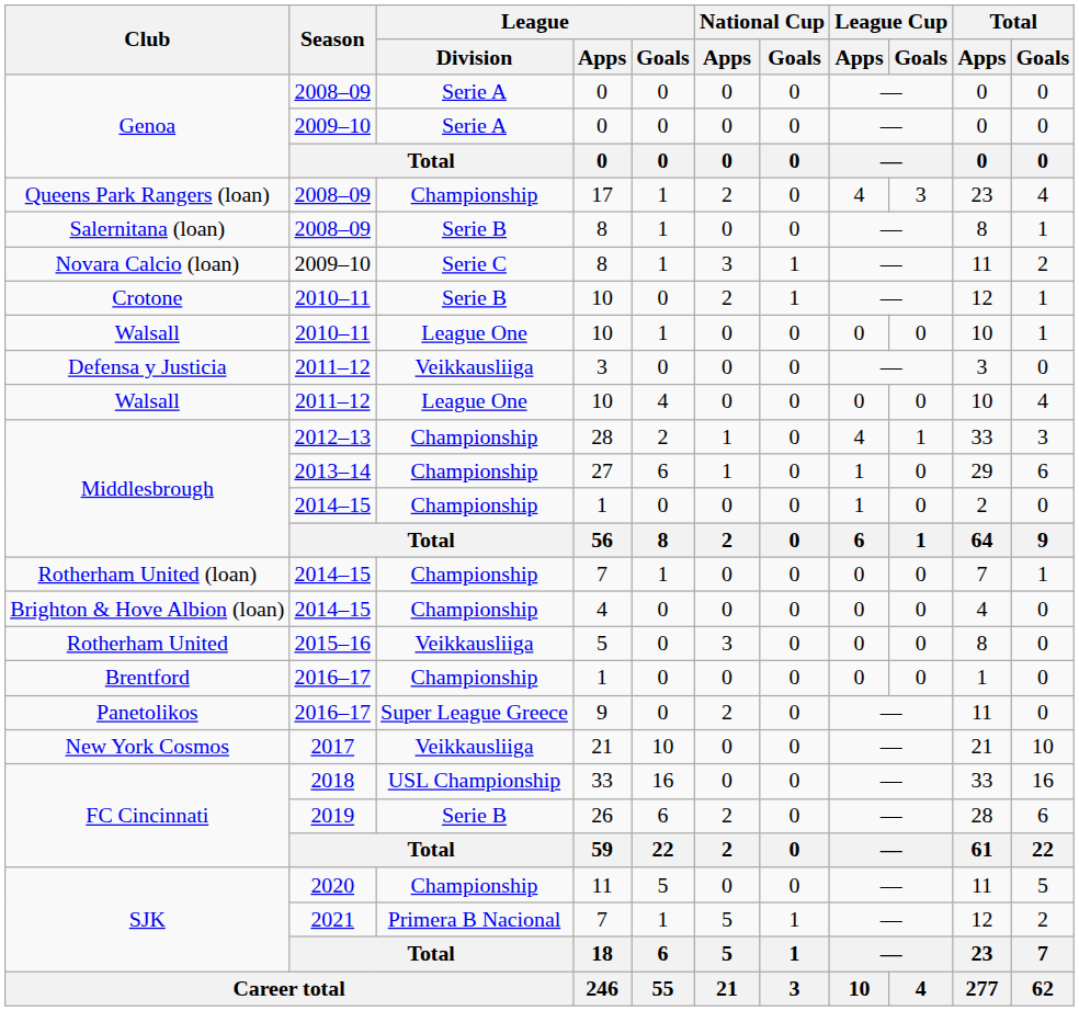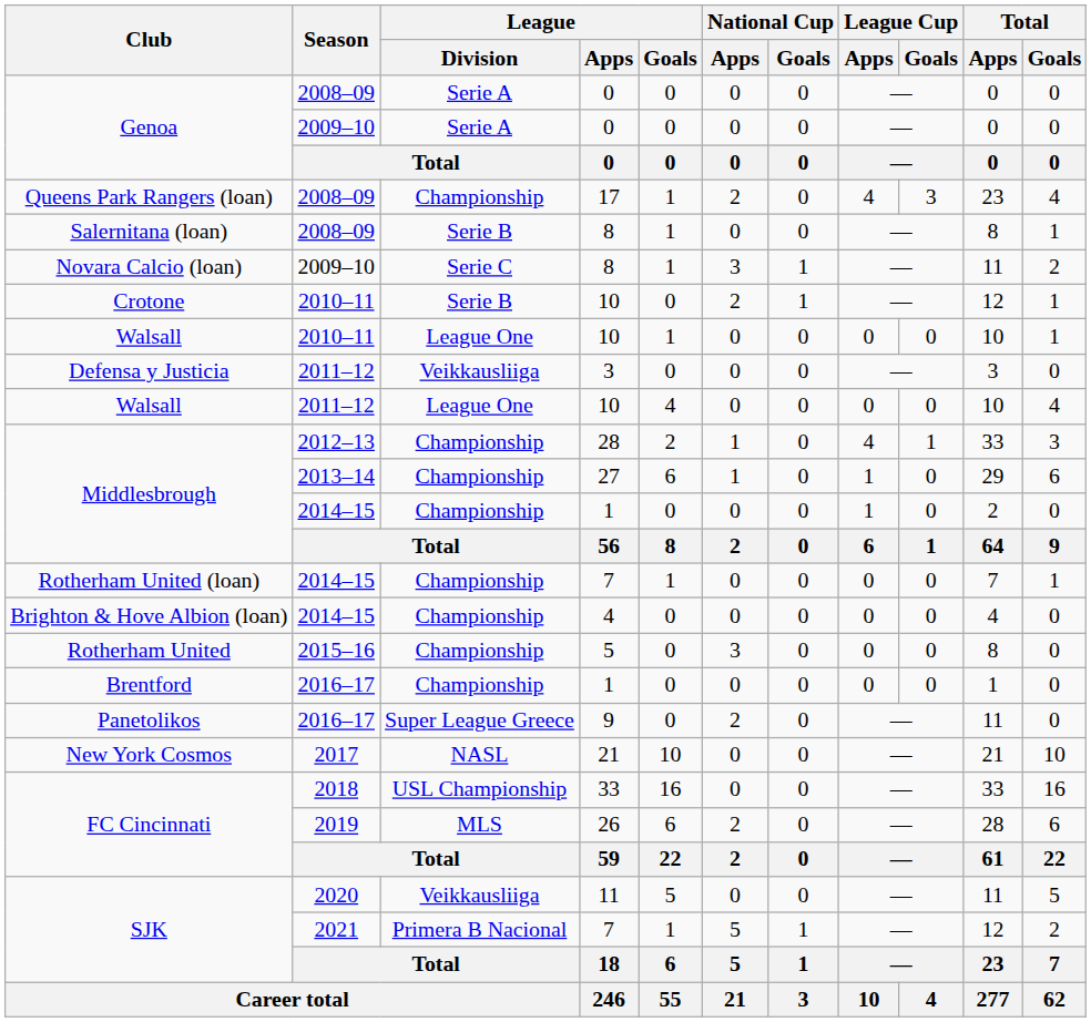Rotherham United | League / Division: Veikkausliiga -> Championship
New York Cosmos | League / Division: Veikkausliiga -> NASL
FC Cincinnati / 2019 | League / Division: Serie B -> MLS
SJK / 2020 | League / Division: Championship -> Veikkausliiga
